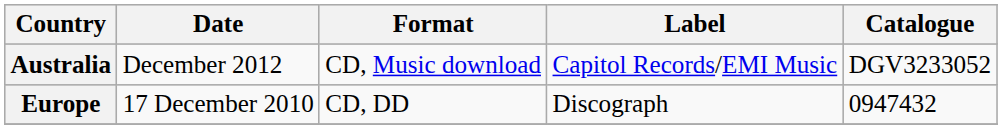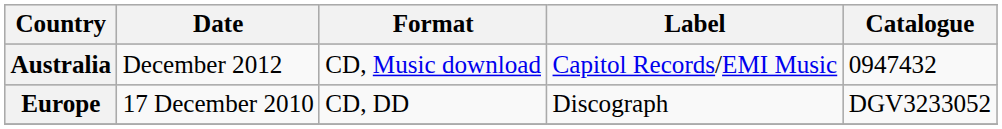Australia | Catalogue: DGV3233052 -> 0947432
Europe | Catalogue: 0947432 -> DGV3233052
